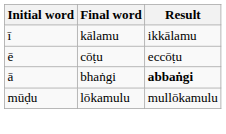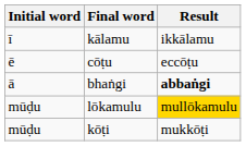lōkamulu | Result: no background -> gold background
+ row: mūḍu | kōṭi | mukkōṭi
